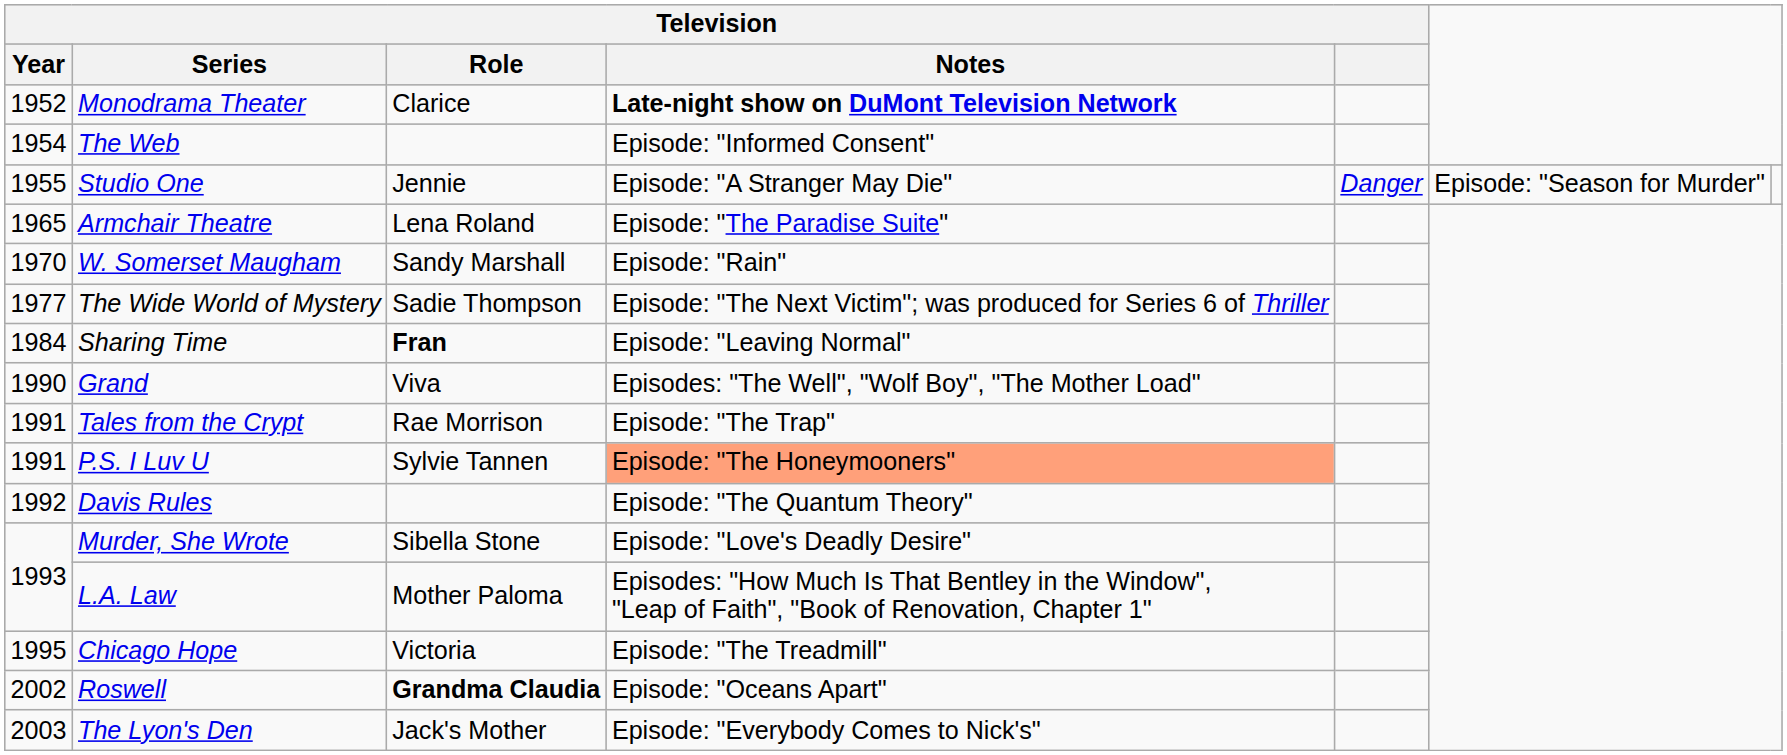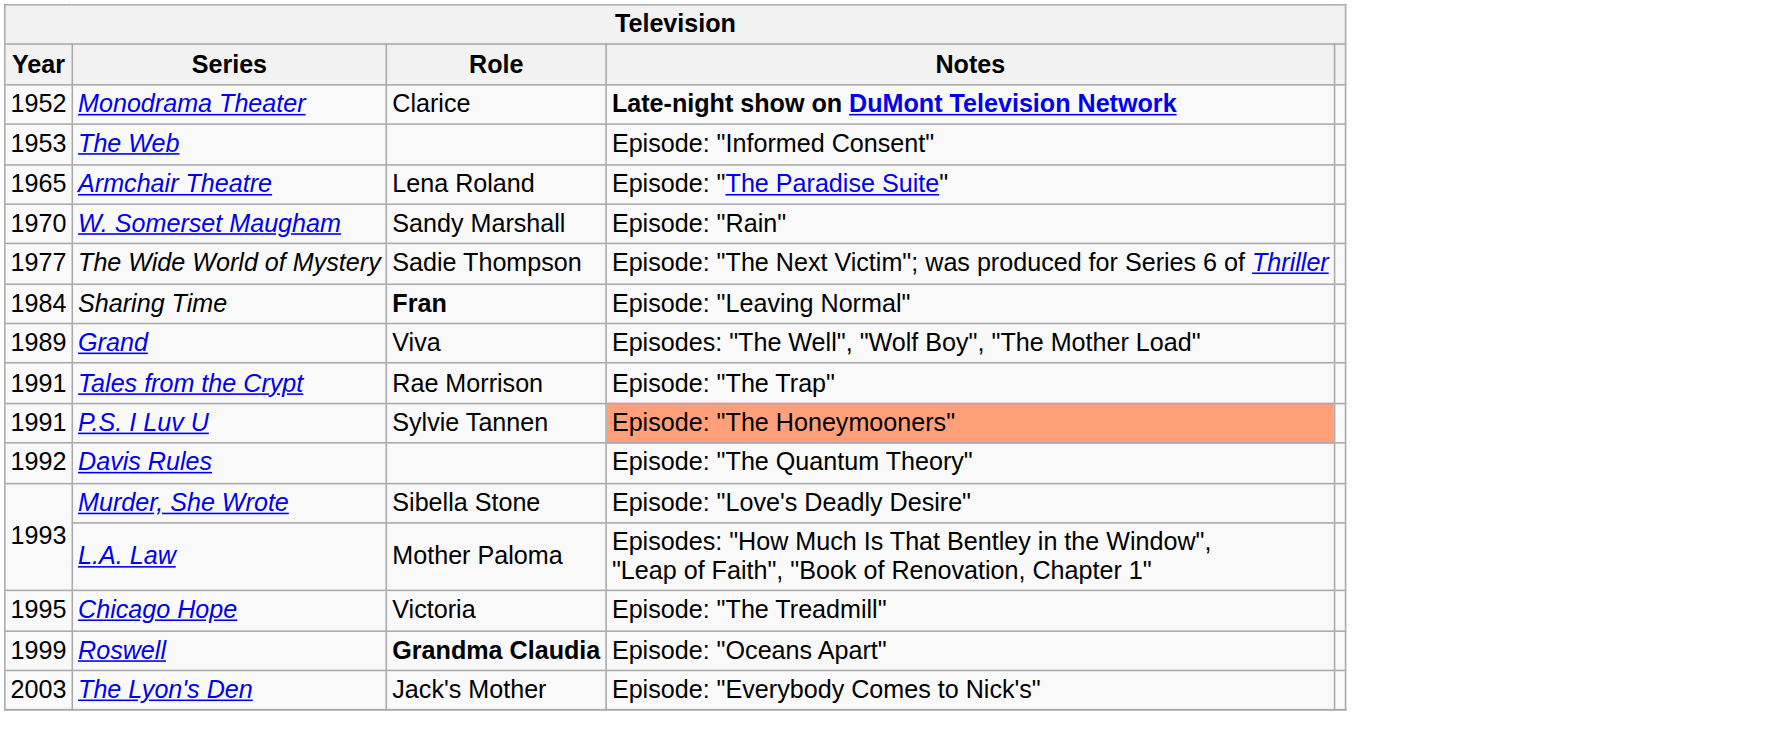The Web | Television / Year: 1954 -> 1953
- row: 1955 | Studio One | Jennie | Episode: "A Stranger May Die" | Danger | Episode: "Season for Murder"
Grand | Television / Year: 1990 -> 1989
Roswell | Television / Year: 2002 -> 1999
